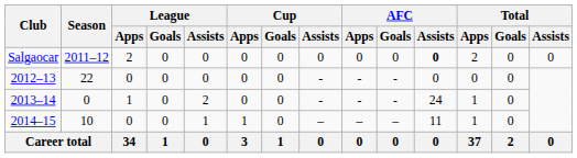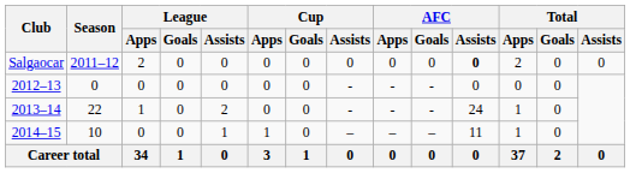2012–13 | Season: 22 -> 0
2013–14 | Season: 0 -> 22
